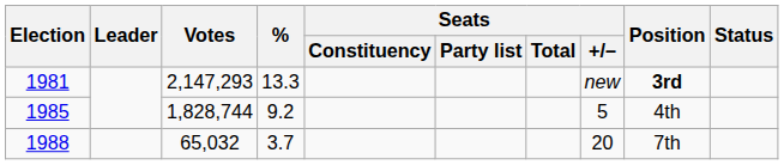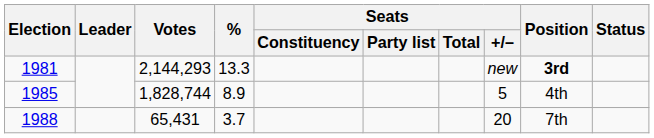1981 | Votes: 2,147,293 -> 2,144,293
1985 | %: 9.2 -> 8.9
1988 | Votes: 65,032 -> 65,431
